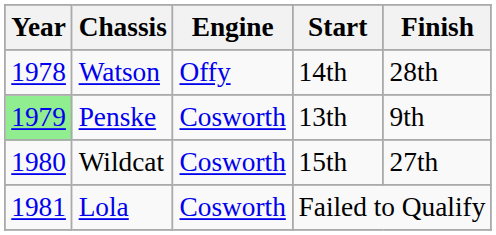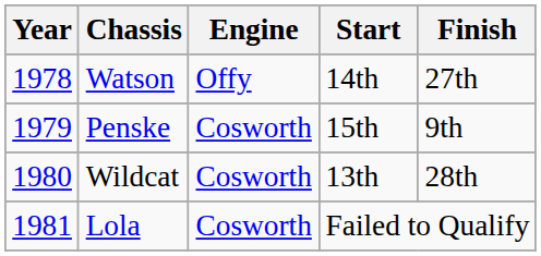Watson | Finish: 28th -> 27th
Penske | Year: lightgreen background -> no background
Penske | Start: 13th -> 15th
Wildcat | Start: 15th -> 13th
Wildcat | Finish: 27th -> 28th
